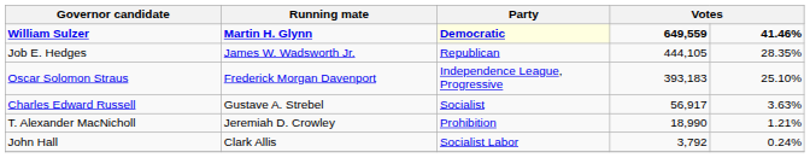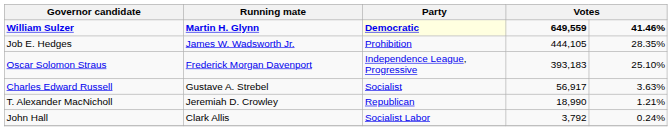Job E. Hedges | Party: Republican -> Prohibition
T. Alexander MacNicholl | Party: Prohibition -> Republican
